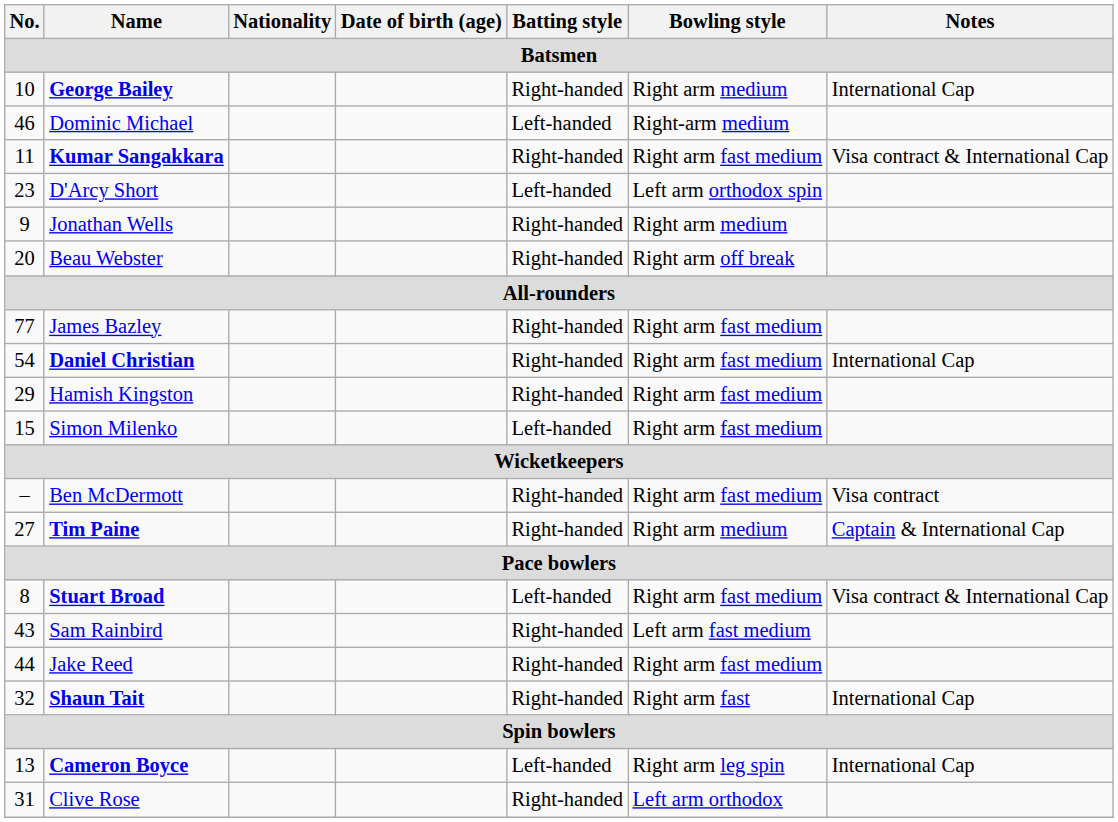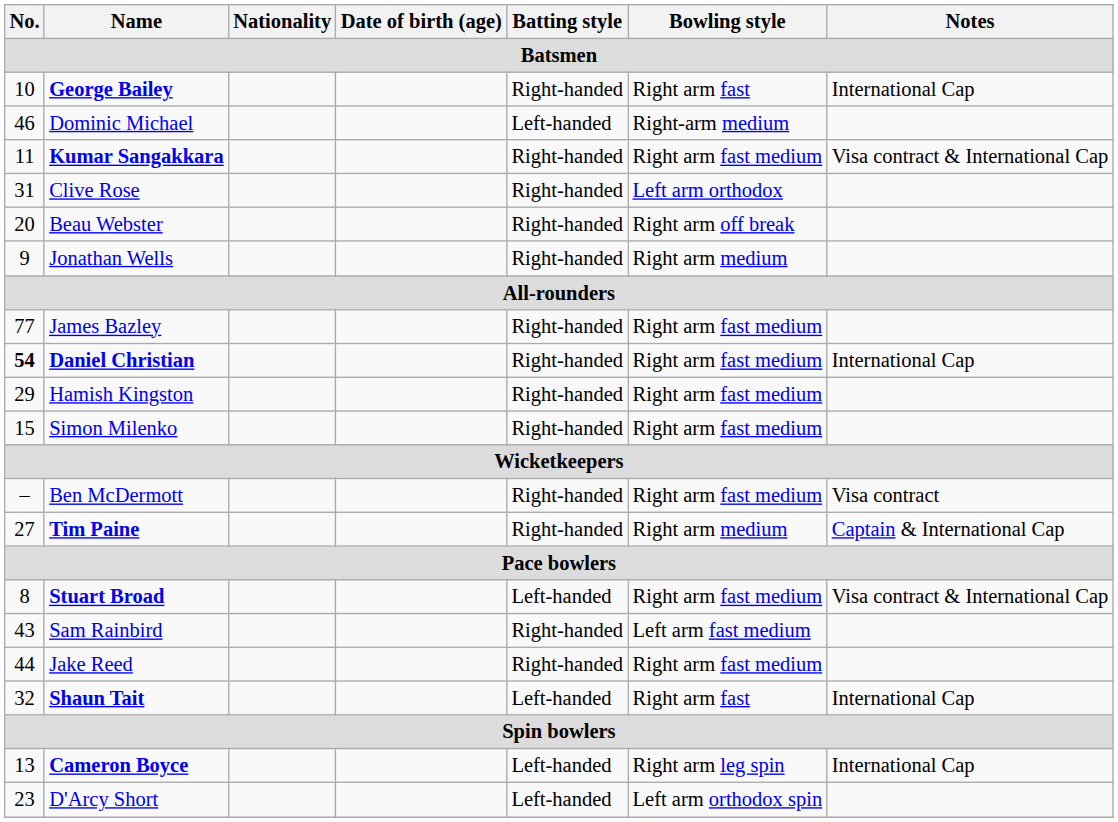George Bailey | Bowling style: Right arm medium -> Right arm fast
rows swapped: D'Arcy Short <-> Clive Rose
rows swapped: Beau Webster <-> Jonathan Wells
Daniel Christian | No.: normal -> bold
Simon Milenko | Batting style: Left-handed -> Right-handed
Shaun Tait | Batting style: Right-handed -> Left-handed
